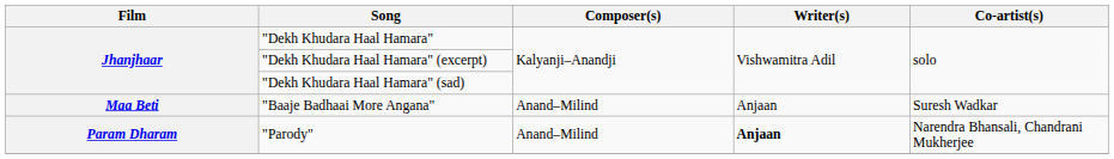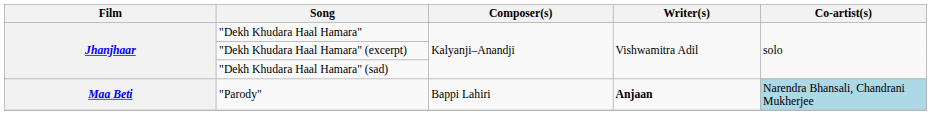- row: Maa Beti | "Baaje Badhaai More Angana" | Anand–Milind | Anjaan | Suresh Wadkar
"Parody" | Film: Param Dharam -> Maa Beti
"Parody" | Composer(s): Anand–Milind -> Bappi Lahiri
"Parody" | Co-artist(s): no background -> lightblue background
